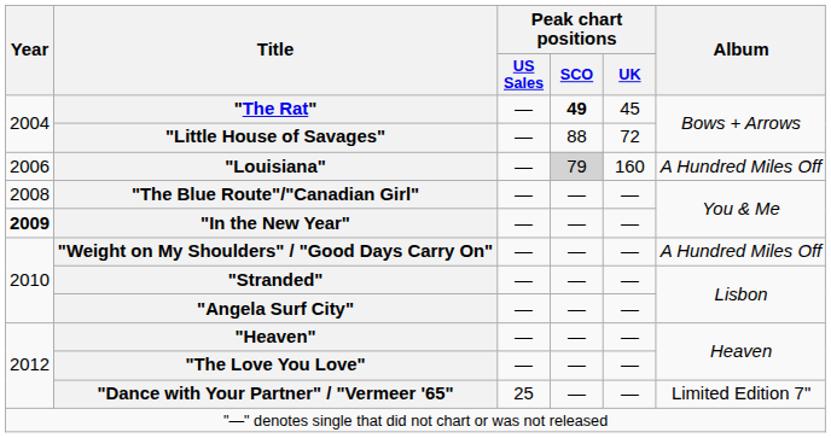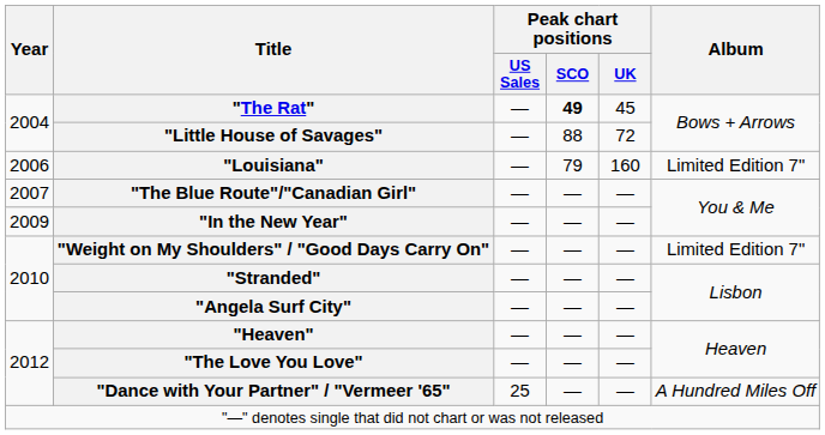"Louisiana" | Peak chart positions / SCO: lightgrey background -> no background
"Louisiana" | Album: A Hundred Miles Off -> Limited Edition 7"
"The Blue Route"/"Canadian Girl" | Year: 2008 -> 2007
"In the New Year" | Year: bold -> normal
"Weight on My Shoulders" / "Good Days Carry On" | Album: A Hundred Miles Off -> Limited Edition 7"
"Dance with Your Partner" / "Vermeer '65" | Album: Limited Edition 7" -> A Hundred Miles Off
